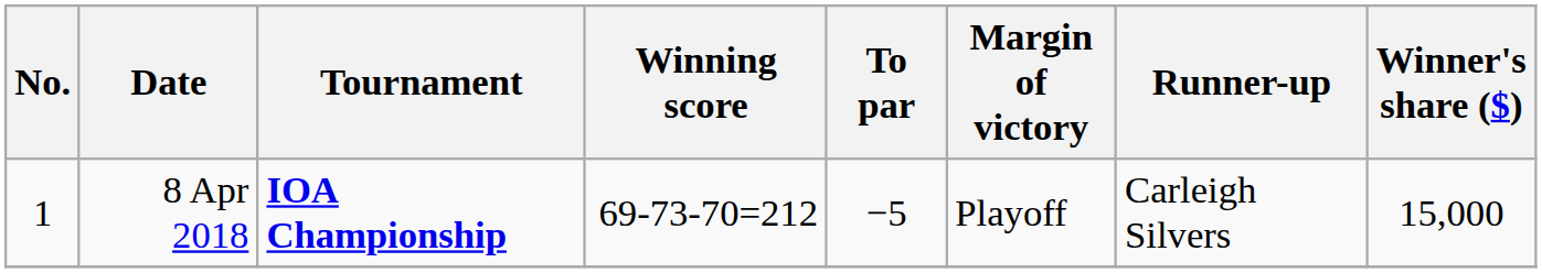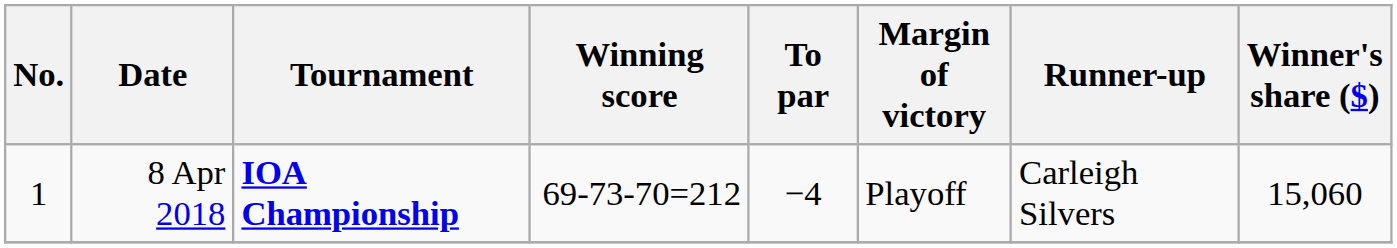8 Apr 2018 | To par: −5 -> −4
8 Apr 2018 | Winner's share ($): 15,000 -> 15,060
